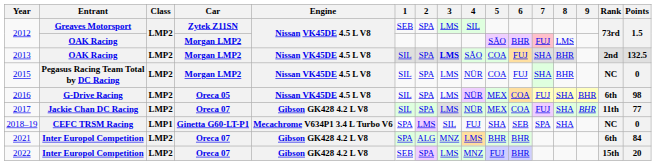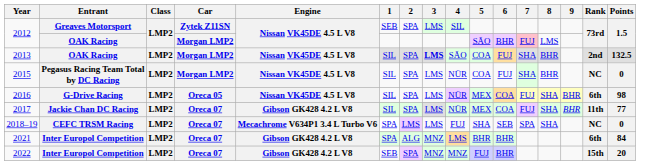2018–19 | Class: LMP1 -> LMP2
2018–19 | Car: Ginetta G60-LT-P1 -> Oreca 07
2018–19 | 3: SIL -> LMS
2022 | 3: LMS -> MNZ
